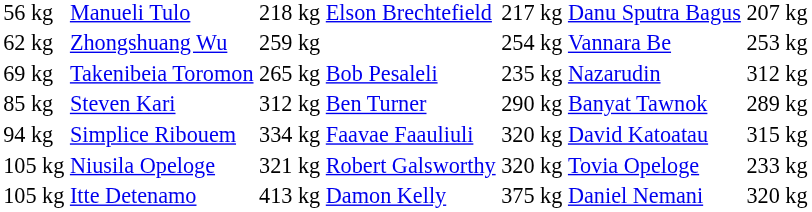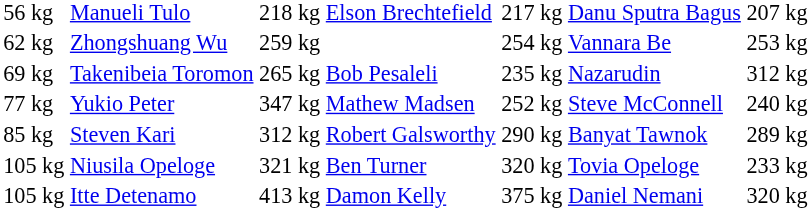+ row: 77 kg | Yukio Peter | 347 kg | Mathew Madsen | 252 kg | Steve McConnell | 240 kg
Steven Kari | column 4: Ben Turner -> Robert Galsworthy
- row: 94 kg | Simplice Ribouem | 334 kg | Faavae Faauliuli | 320 kg | David Katoatau | 315 kg
Niusila Opeloge | column 4: Robert Galsworthy -> Ben Turner
